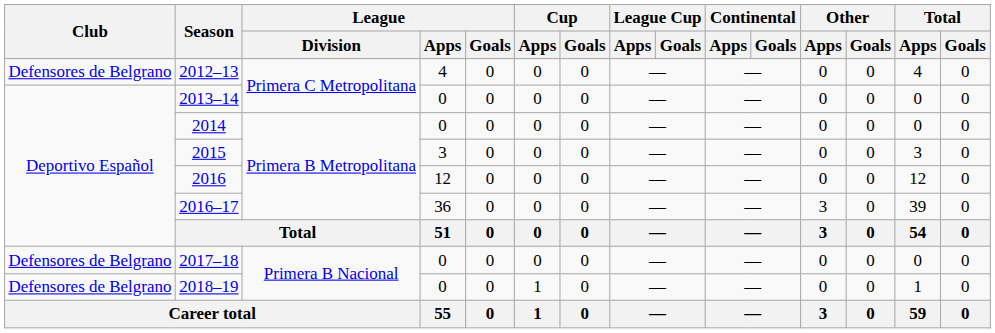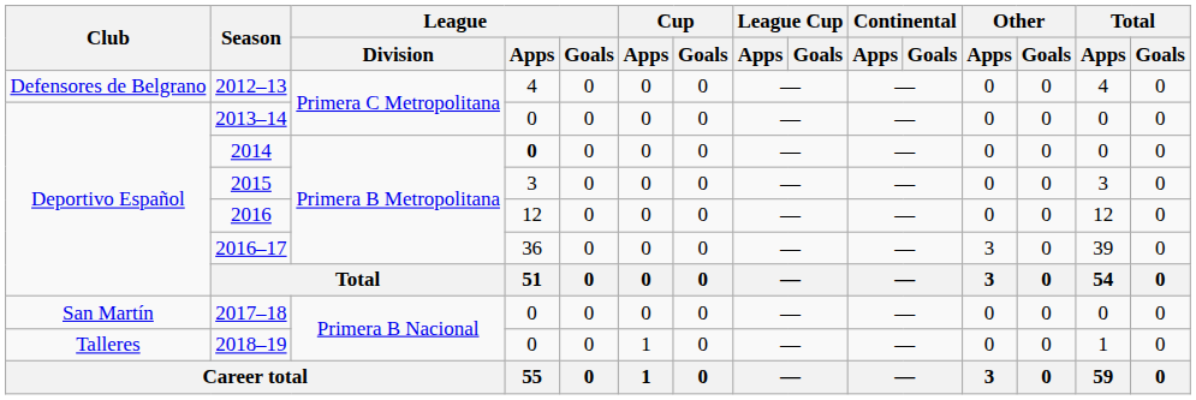2014 | League / Apps: normal -> bold
2017–18 | Club: Defensores de Belgrano -> San Martín
2018–19 | Club: Defensores de Belgrano -> Talleres
